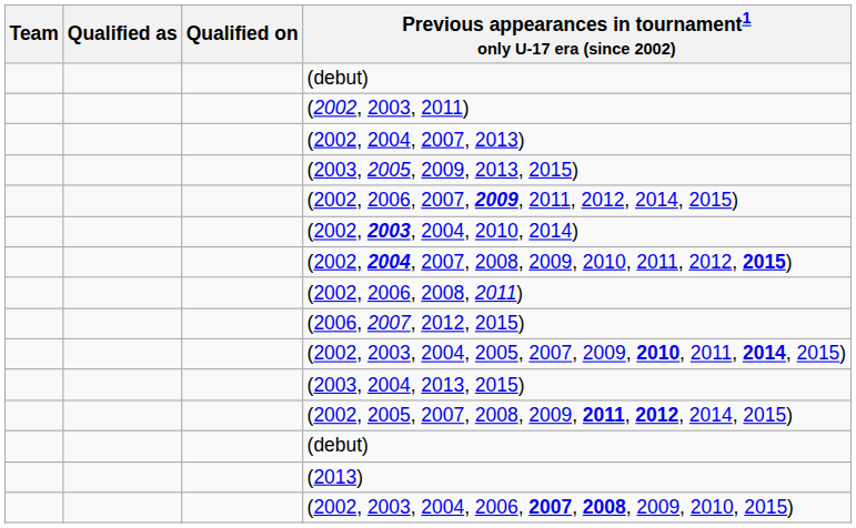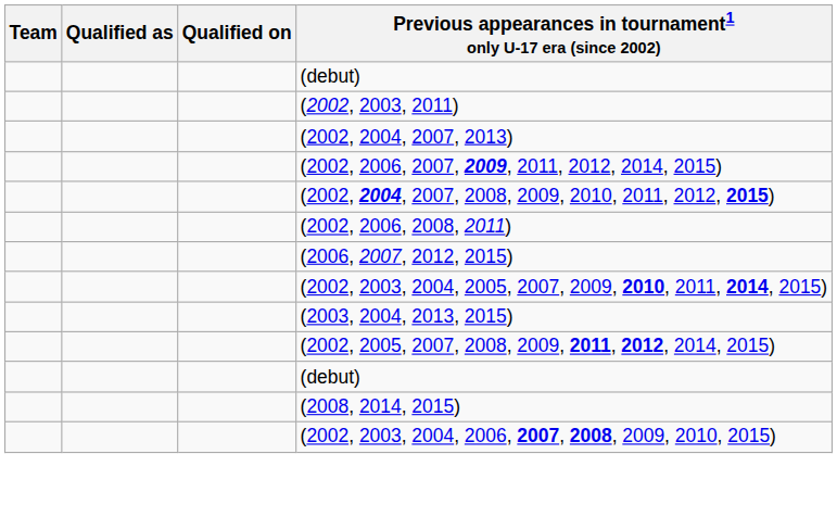- row: (2003, 2005, 2009, 2013, 2015)
- row: (2002, 2003, 2004, 2010, 2014)
- row: (2013)
+ row: (2008, 2014, 2015)
